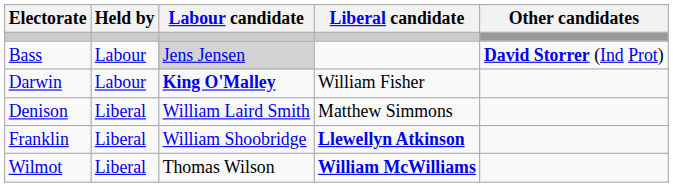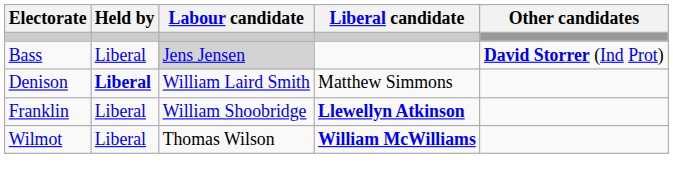Bass | Held by: Labour -> Liberal
- row: Darwin | Labour | King O'Malley | William Fisher
Denison | Held by: normal -> bold
